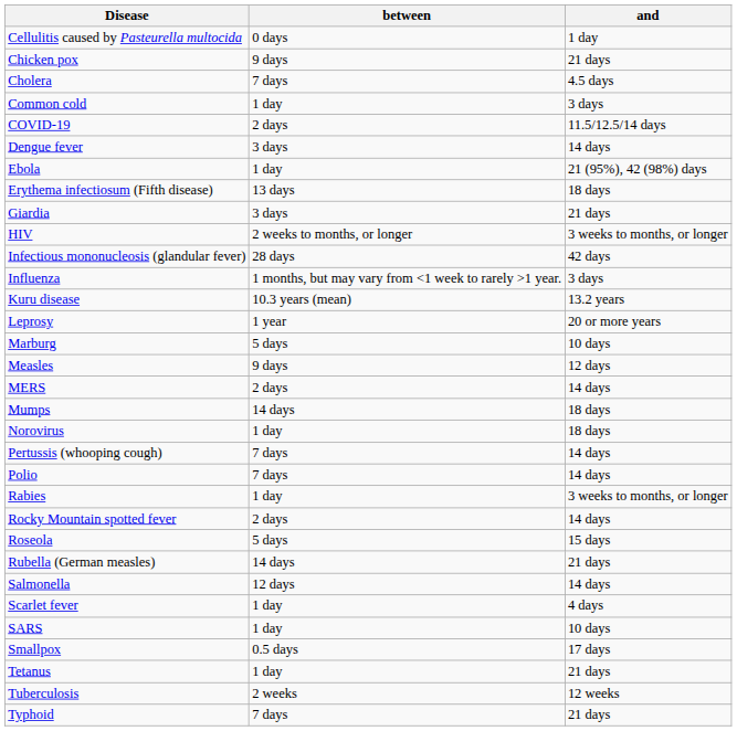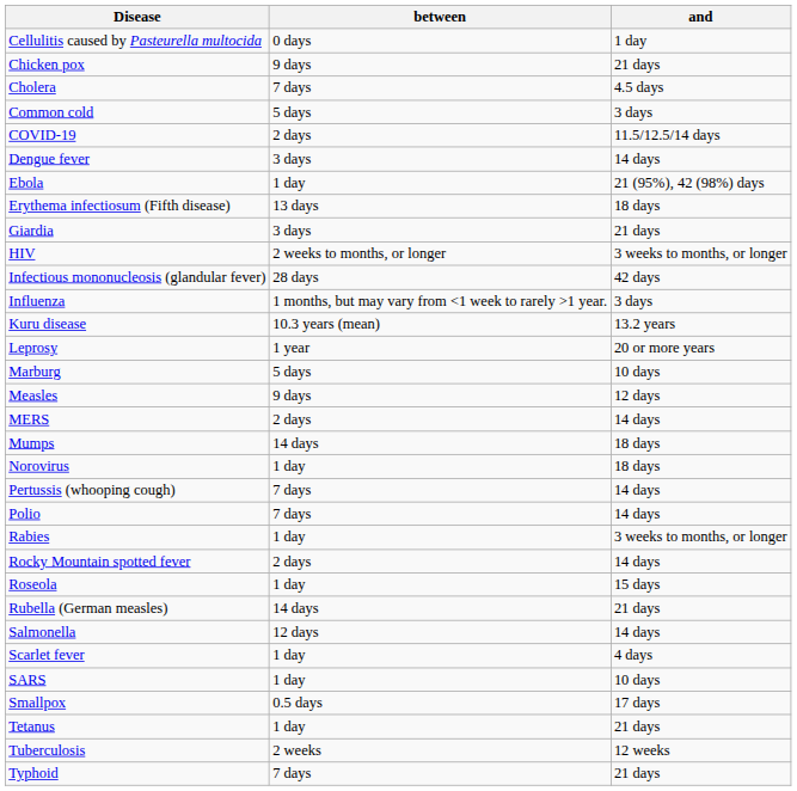Common cold | between: 1 day -> 5 days
Roseola | between: 5 days -> 1 day
